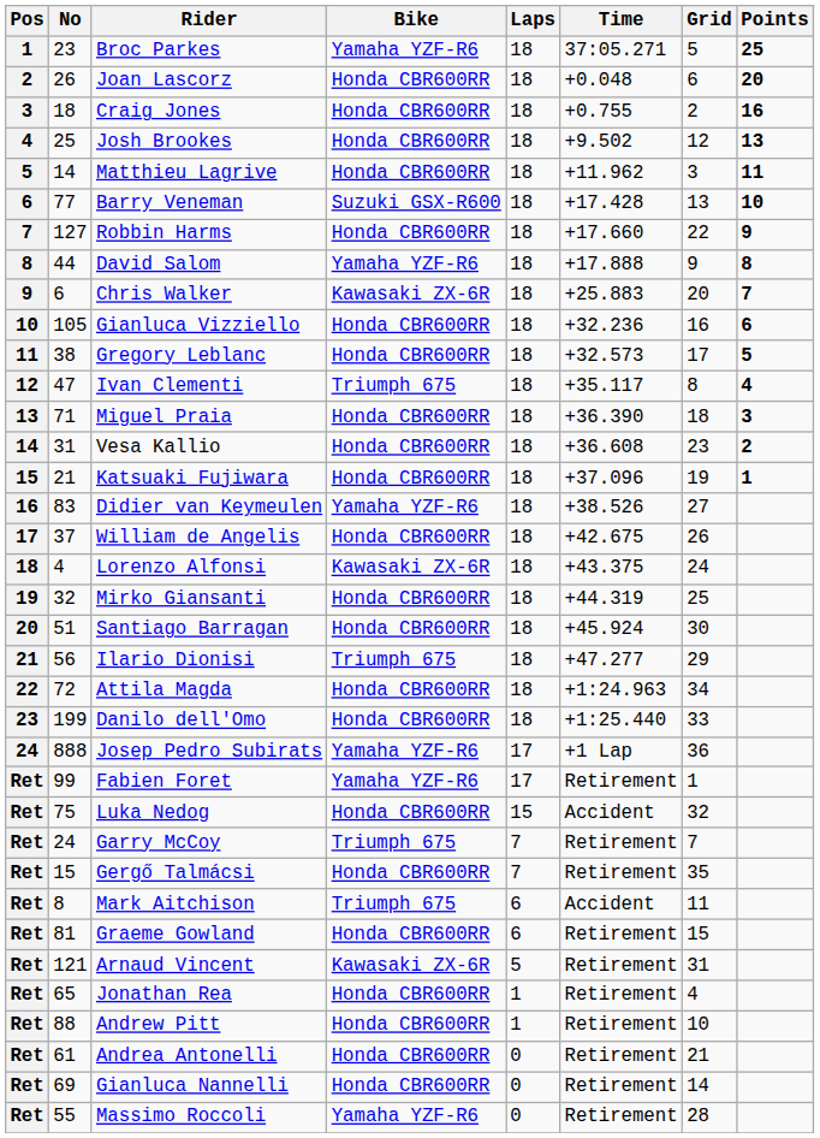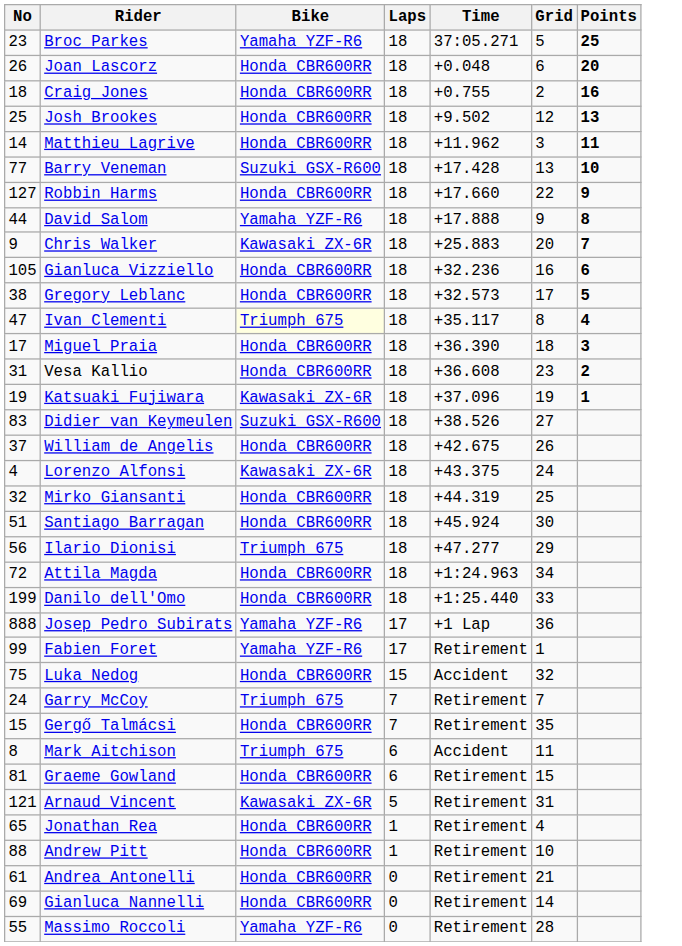- column: Pos | 1 | 2 | 3 | 4 | 5 | 6 | 7 | 8 | 9 | 10 | 11 | 12 | 13 | 14 | 15 | 16 | 17 | 18 | 19 | 20 | 21 | 22 | 23 | 24 | Ret | Ret | Ret | Ret | Ret | Ret | Ret | Ret | Ret | Ret | Ret | Ret
Chris Walker | No: 6 -> 9
Ivan Clementi | Bike: no background -> lightyellow background
Miguel Praia | No: 71 -> 17
Katsuaki Fujiwara | No: 21 -> 19
Katsuaki Fujiwara | Bike: Honda CBR600RR -> Kawasaki ZX-6R
Didier van Keymeulen | Bike: Yamaha YZF-R6 -> Suzuki GSX-R600
